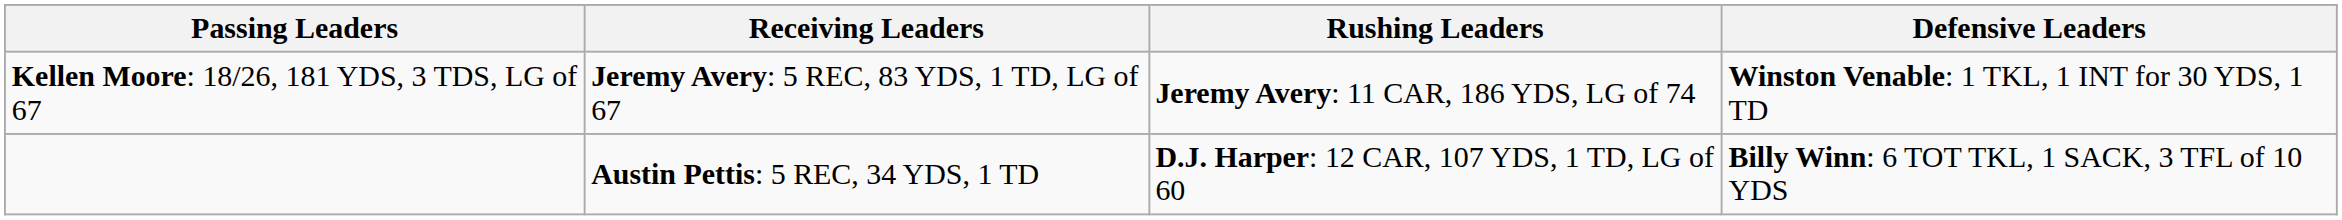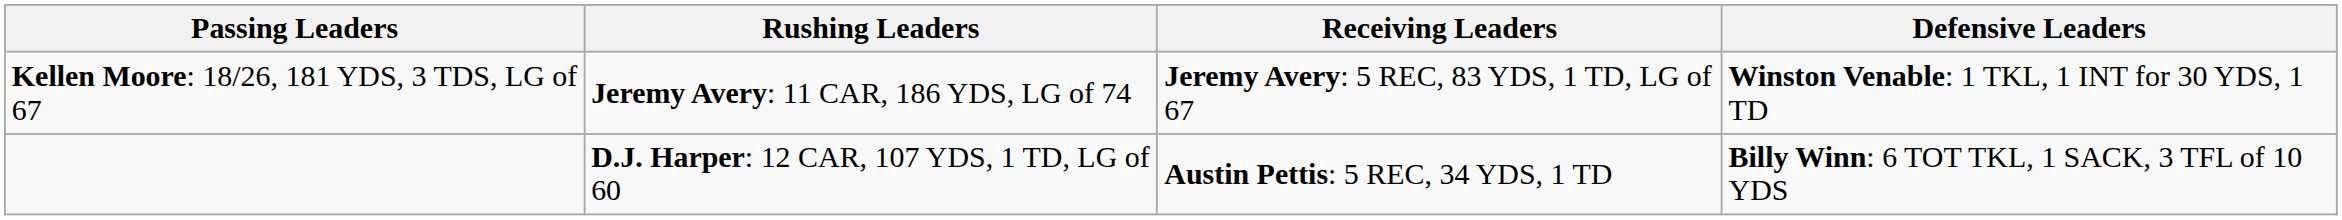columns swapped: Rushing Leaders <-> Receiving Leaders
